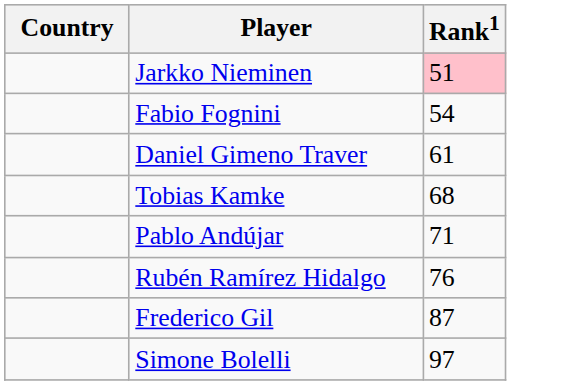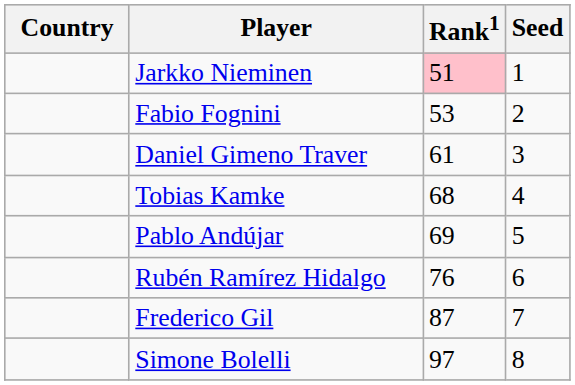+ column: Seed | 1 | 2 | 3 | 4 | 5 | 6 | 7 | 8
Fabio Fognini | Rank1: 54 -> 53
Pablo Andújar | Rank1: 71 -> 69
